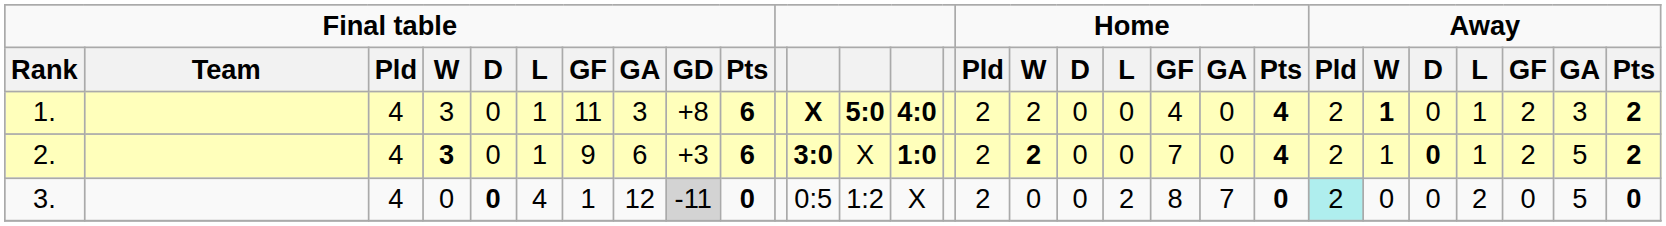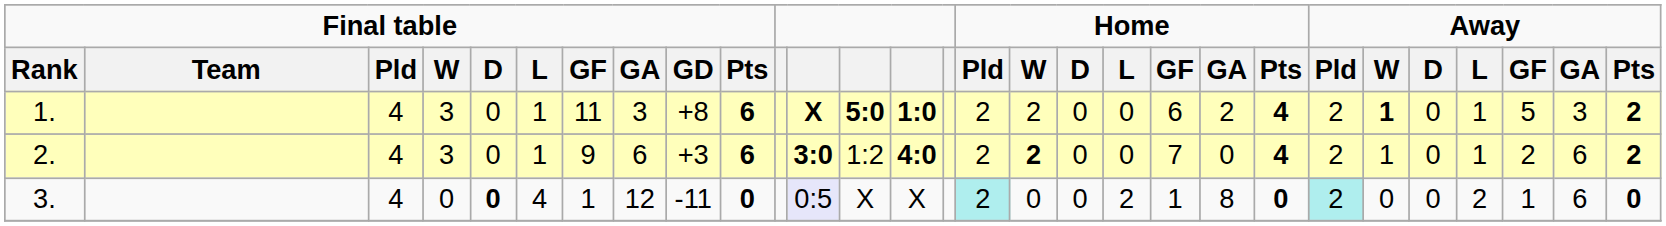1. | column 14: 4:0 -> 1:0
1. | Home / GF: 4 -> 6
1. | Home / GA: 0 -> 2
1. | Away / GF: 2 -> 5
2. | Final table / W: bold -> normal
2. | column 13: X -> 1:2
2. | column 14: 1:0 -> 4:0
2. | Away / D: bold -> normal
2. | Away / GA: 5 -> 6
3. | Final table / GD: lightgrey background -> no background
3. | column 12: no background -> lavender background
3. | column 13: 1:2 -> X
3. | Home / Pld: no background -> paleturquoise background
3. | Home / GF: 8 -> 1
3. | Home / GA: 7 -> 8
3. | Away / GF: 0 -> 1
3. | Away / GA: 5 -> 6
